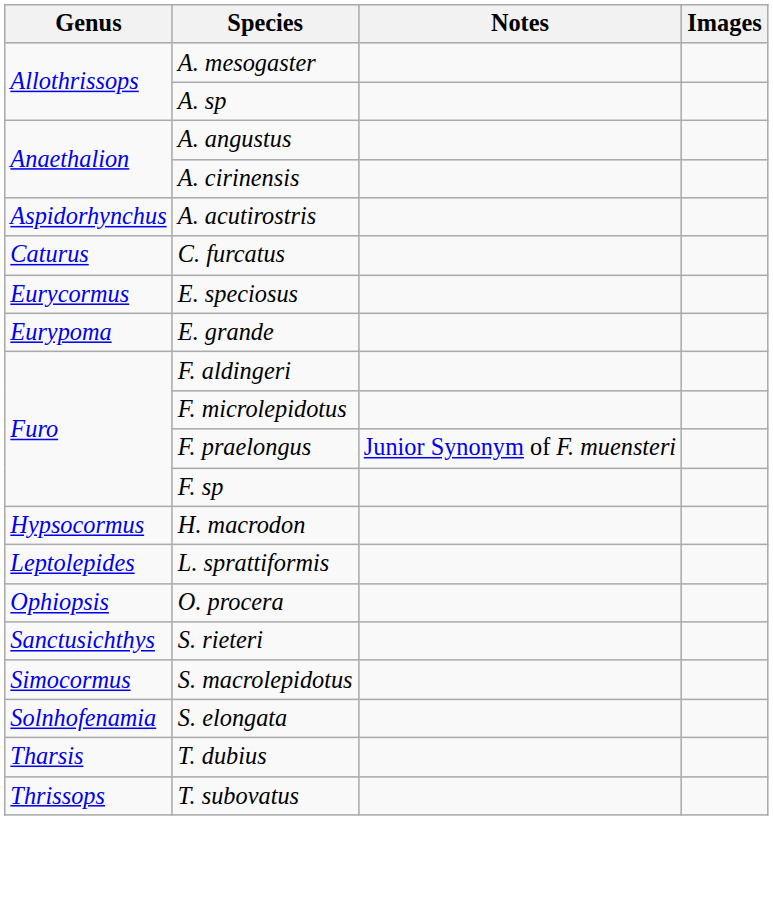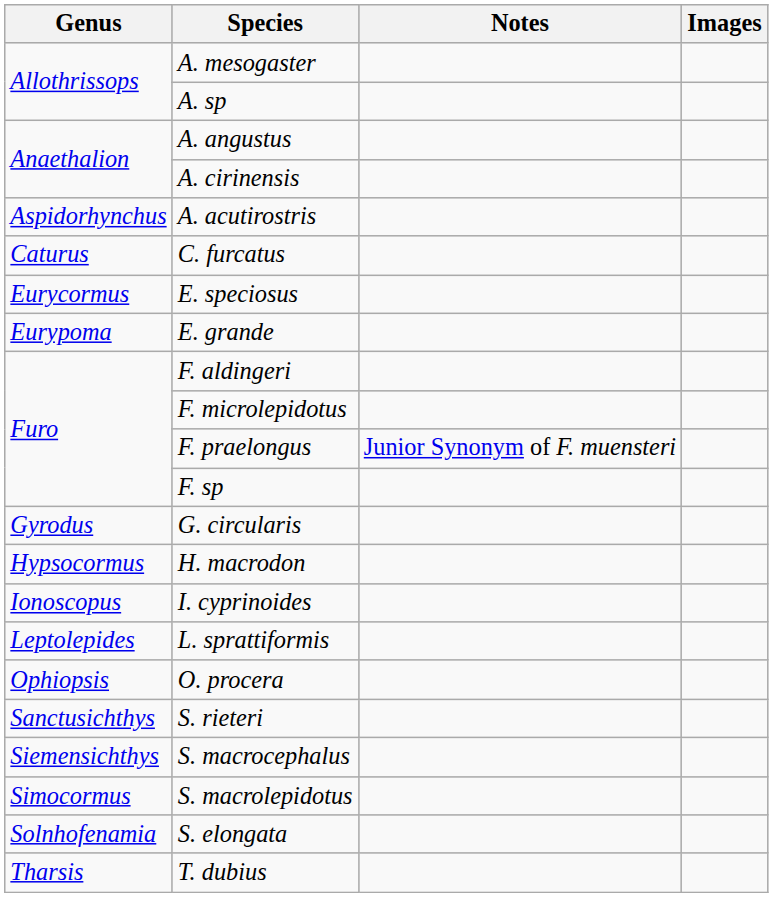+ row: Gyrodus | G. circularis
+ row: Ionoscopus | I. cyprinoides
+ row: Siemensichthys | S. macrocephalus
- row: Thrissops | T. subovatus
